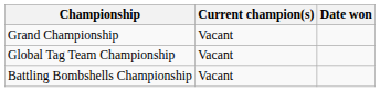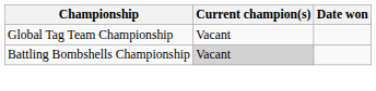- row: Grand Championship | Vacant
Battling Bombshells Championship | Current champion(s): no background -> lightgrey background
